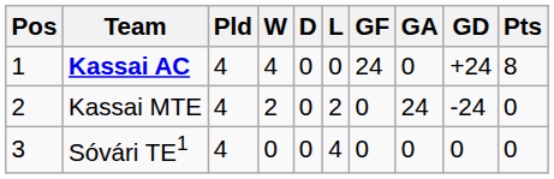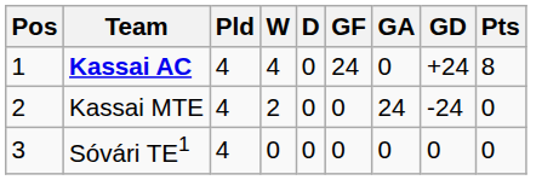- column: L | 0 | 2 | 4
